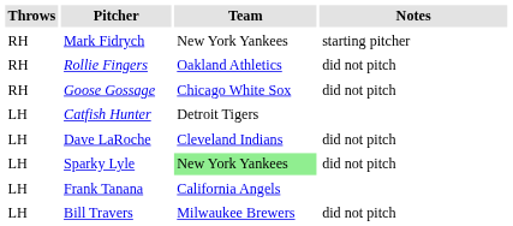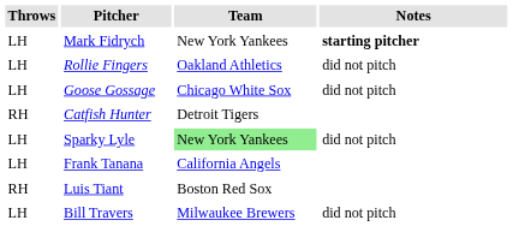Mark Fidrych | Throws: RH -> LH
Mark Fidrych | Notes: normal -> bold
Rollie Fingers | Throws: RH -> LH
Goose Gossage | Throws: RH -> LH
Catfish Hunter | Throws: LH -> RH
- row: LH | Dave LaRoche | Cleveland Indians | did not pitch
+ row: RH | Luis Tiant | Boston Red Sox
